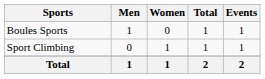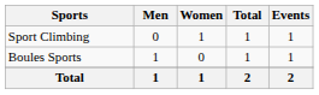rows swapped: Boules Sports <-> Sport Climbing
